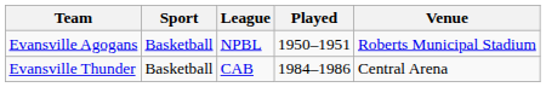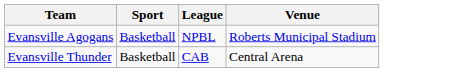- column: Played | 1950–1951 | 1984–1986
